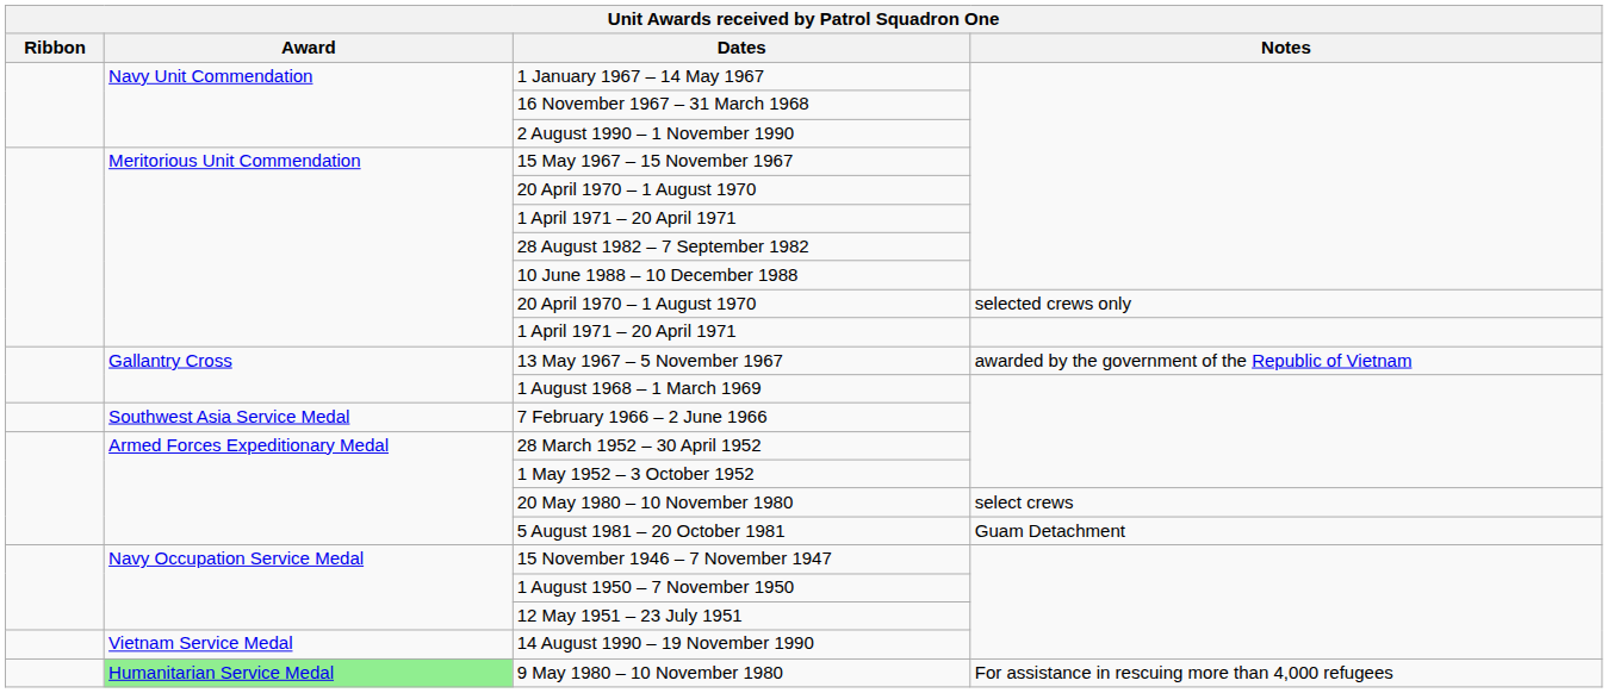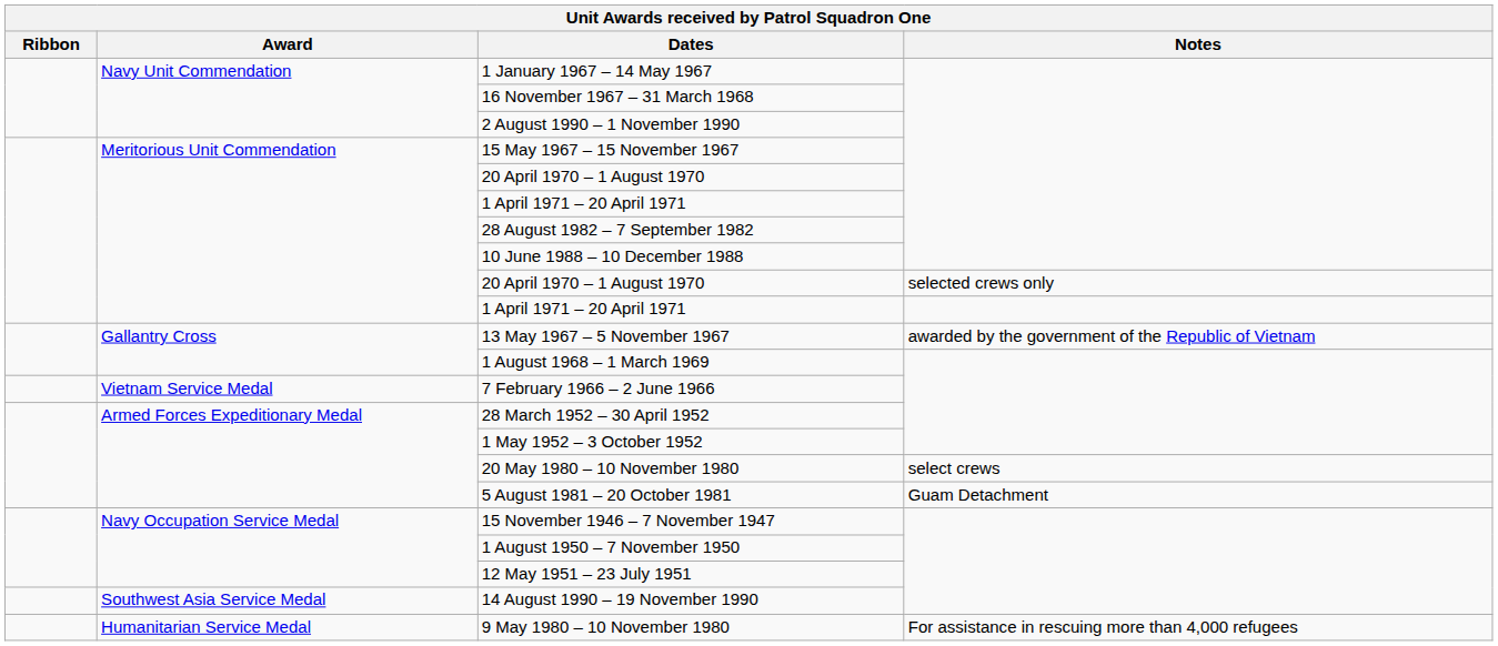7 February 1966 – 2 June 1966 | Award: Southwest Asia Service Medal -> Vietnam Service Medal
14 August 1990 – 19 November 1990 | Award: Vietnam Service Medal -> Southwest Asia Service Medal
9 May 1980 – 10 November 1980 | Award: lightgreen background -> no background
